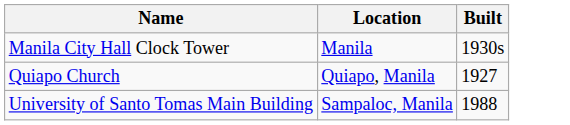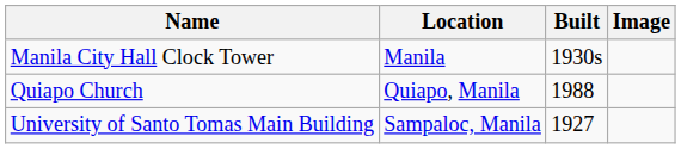+ column: Image
Quiapo Church | Built: 1927 -> 1988
University of Santo Tomas Main Building | Built: 1988 -> 1927
